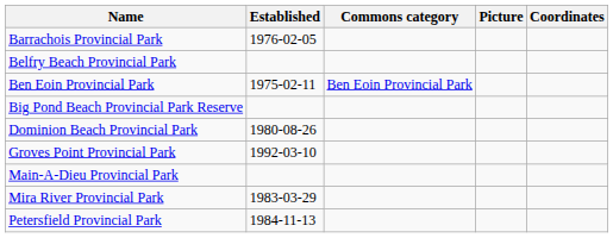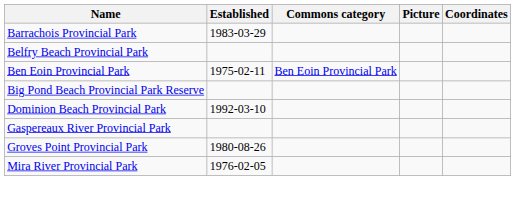Barrachois Provincial Park | Established: 1976-02-05 -> 1983-03-29
Dominion Beach Provincial Park | Established: 1980-08-26 -> 1992-03-10
+ row: Gaspereaux River Provincial Park
Groves Point Provincial Park | Established: 1992-03-10 -> 1980-08-26
- row: Main-A-Dieu Provincial Park
Mira River Provincial Park | Established: 1983-03-29 -> 1976-02-05
- row: Petersfield Provincial Park | 1984-11-13
